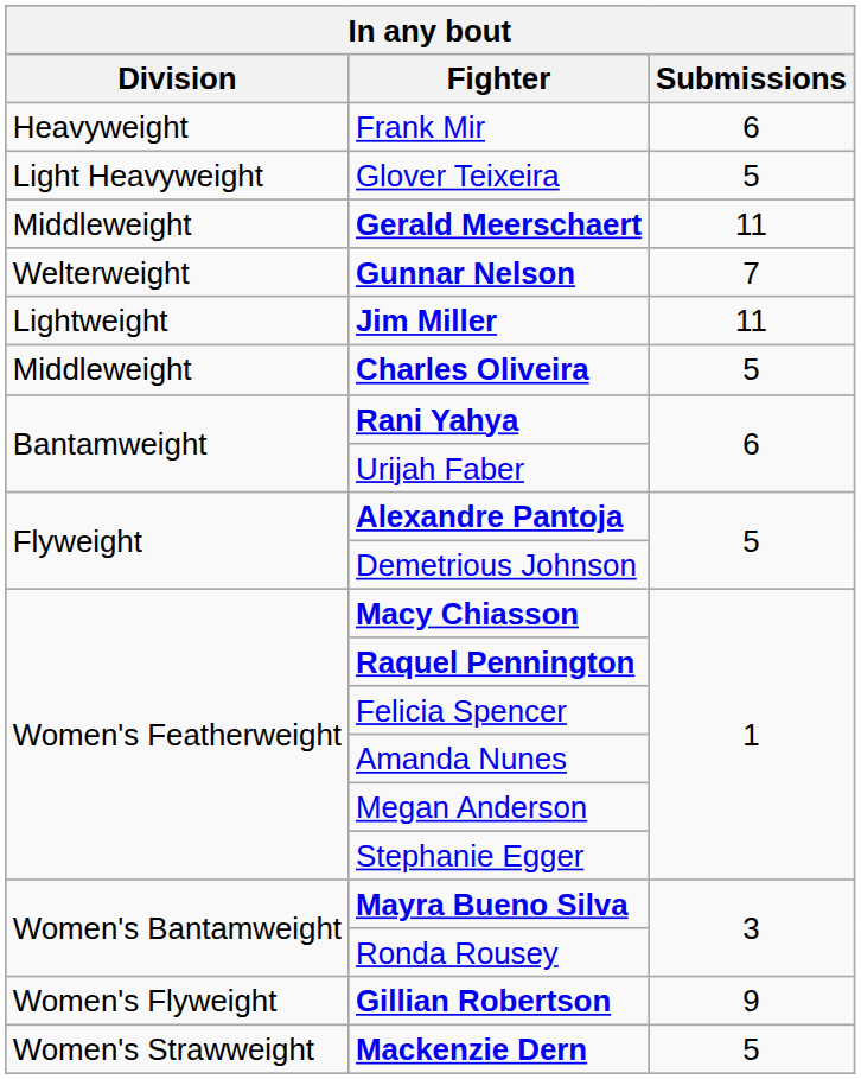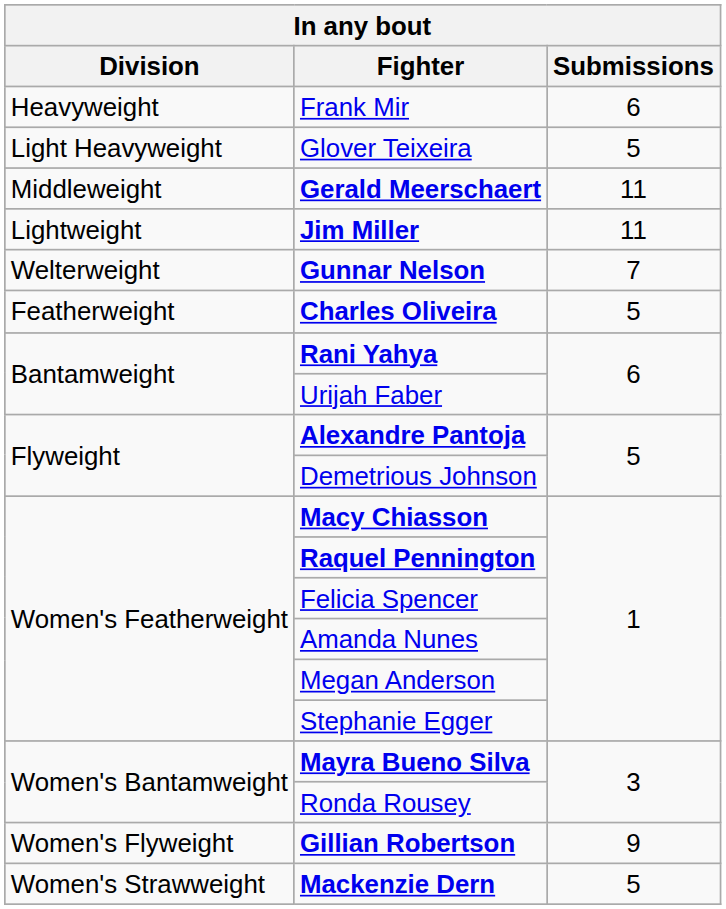rows swapped: Gunnar Nelson <-> Jim Miller
Charles Oliveira | Division: Middleweight -> Featherweight
